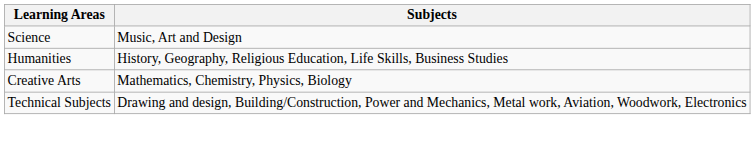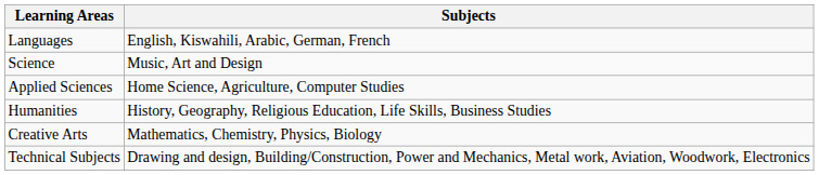+ row: Languages | English, Kiswahili, Arabic, German, French
+ row: Applied Sciences | Home Science, Agriculture, Computer Studies
